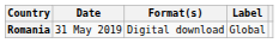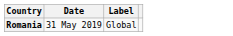- column: Format(s) | Digital download
